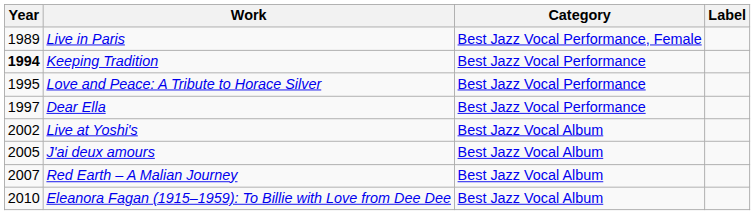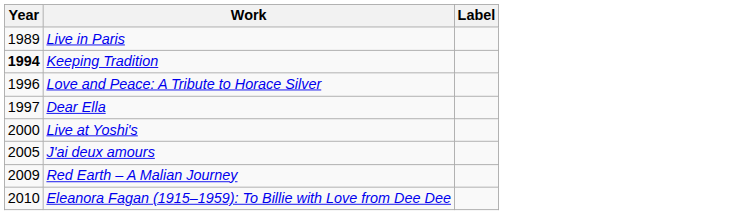- column: Category | Best Jazz Vocal Performance, Female | Best Jazz Vocal Performance | Best Jazz Vocal Performance | Best Jazz Vocal Performance | Best Jazz Vocal Album | Best Jazz Vocal Album | Best Jazz Vocal Album | Best Jazz Vocal Album
Love and Peace: A Tribute to Horace Silver | Year: 1995 -> 1996
Live at Yoshi's | Year: 2002 -> 2000
Red Earth – A Malian Journey | Year: 2007 -> 2009
